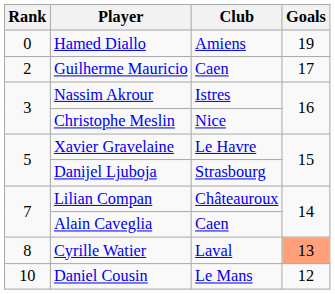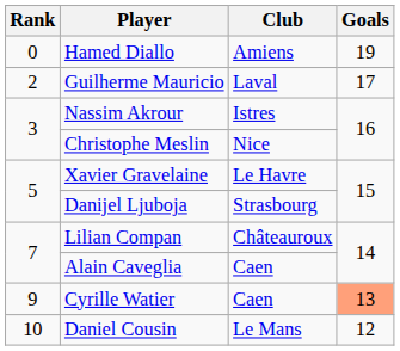Guilherme Mauricio | Club: Caen -> Laval
Cyrille Watier | Rank: 8 -> 9
Cyrille Watier | Club: Laval -> Caen
